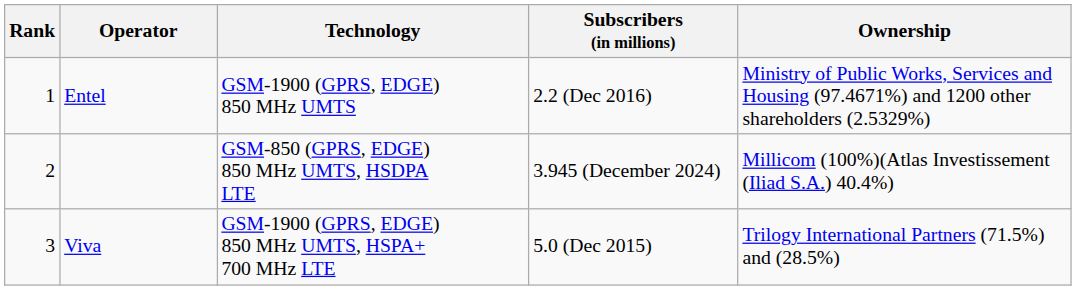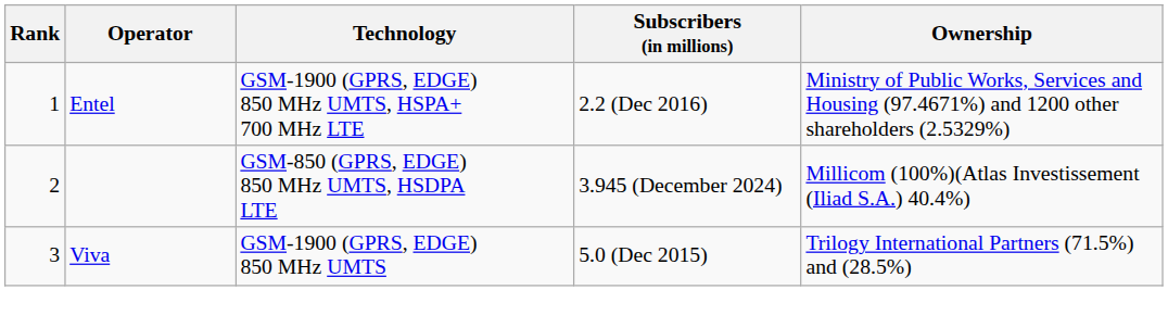Entel | Technology: GSM-1900 (GPRS, EDGE) 850 MHz UMTS -> GSM-1900 (GPRS, EDGE) 850 MHz UMTS, HSPA+ 700 MHz LTE
Viva | Technology: GSM-1900 (GPRS, EDGE) 850 MHz UMTS, HSPA+ 700 MHz LTE -> GSM-1900 (GPRS, EDGE) 850 MHz UMTS
